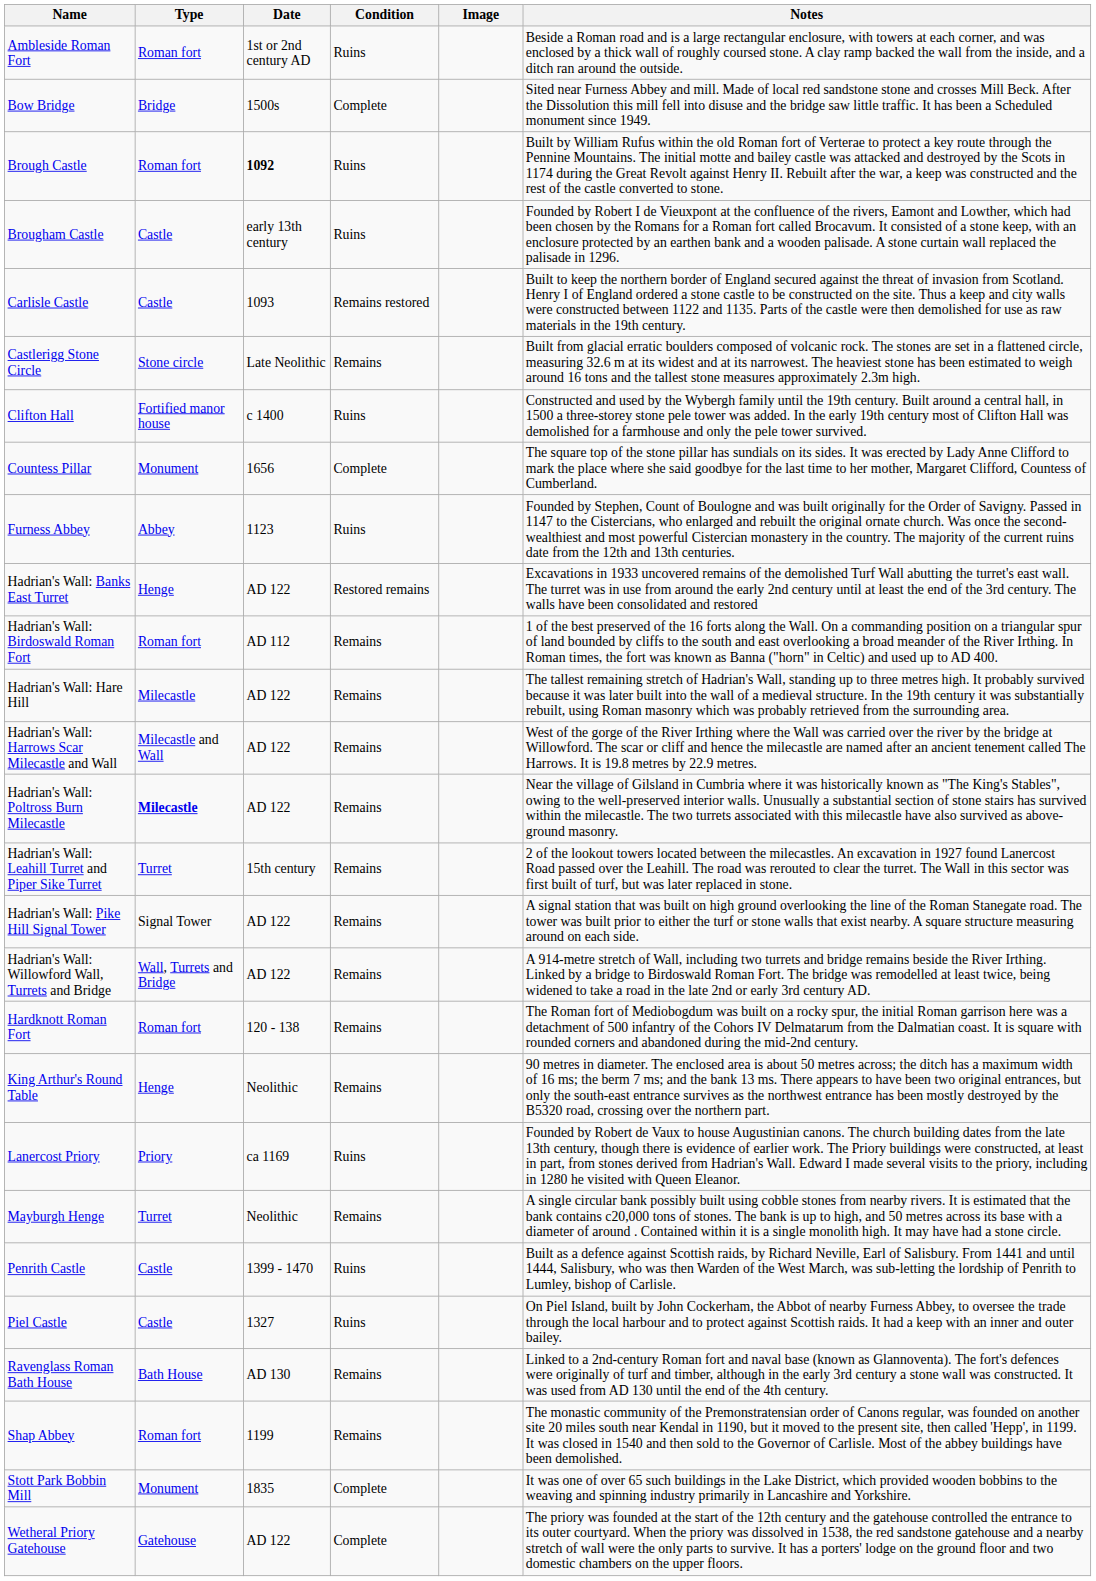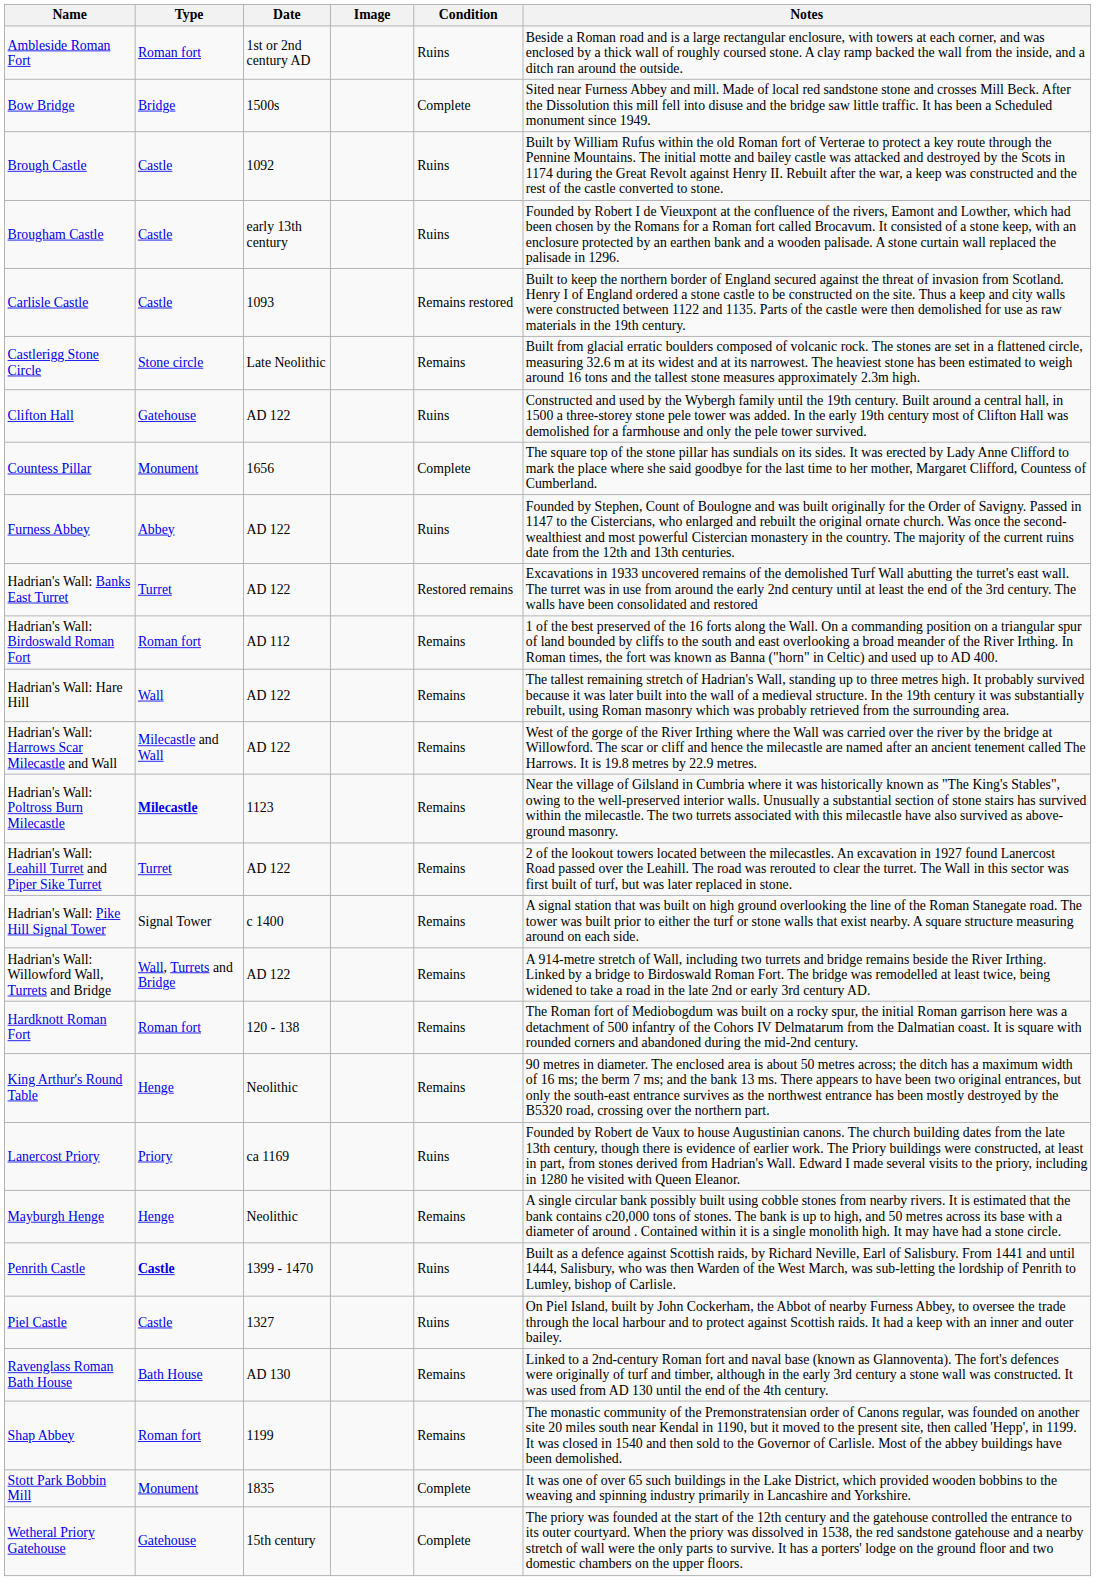columns swapped: Condition <-> Image
Brough Castle | Type: Roman fort -> Castle
Brough Castle | Date: bold -> normal
Clifton Hall | Type: Fortified manor house -> Gatehouse
Clifton Hall | Date: c 1400 -> AD 122
Furness Abbey | Date: 1123 -> AD 122
Hadrian's Wall: Banks East Turret | Type: Henge -> Turret
Hadrian's Wall: Hare Hill | Type: Milecastle -> Wall
Hadrian's Wall: Poltross Burn Milecastle | Date: AD 122 -> 1123
Hadrian's Wall: Leahill Turret and Piper Sike Turret | Date: 15th century -> AD 122
Hadrian's Wall: Pike Hill Signal Tower | Date: AD 122 -> c 1400
Mayburgh Henge | Type: Turret -> Henge
Penrith Castle | Type: normal -> bold
Wetheral Priory Gatehouse | Date: AD 122 -> 15th century
